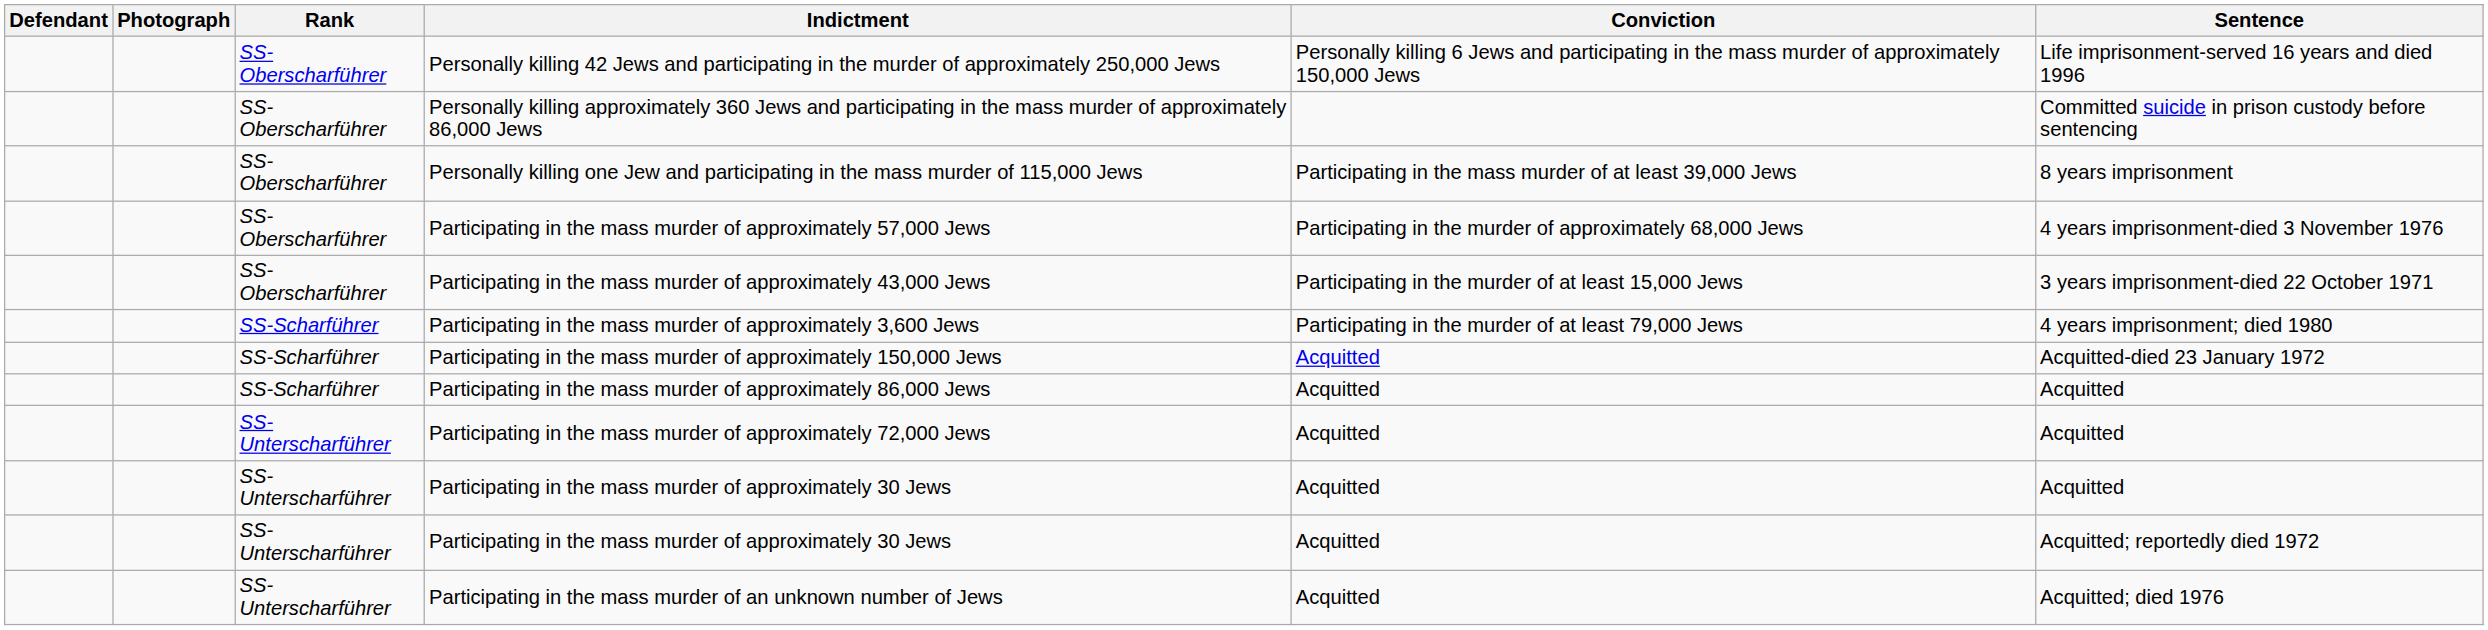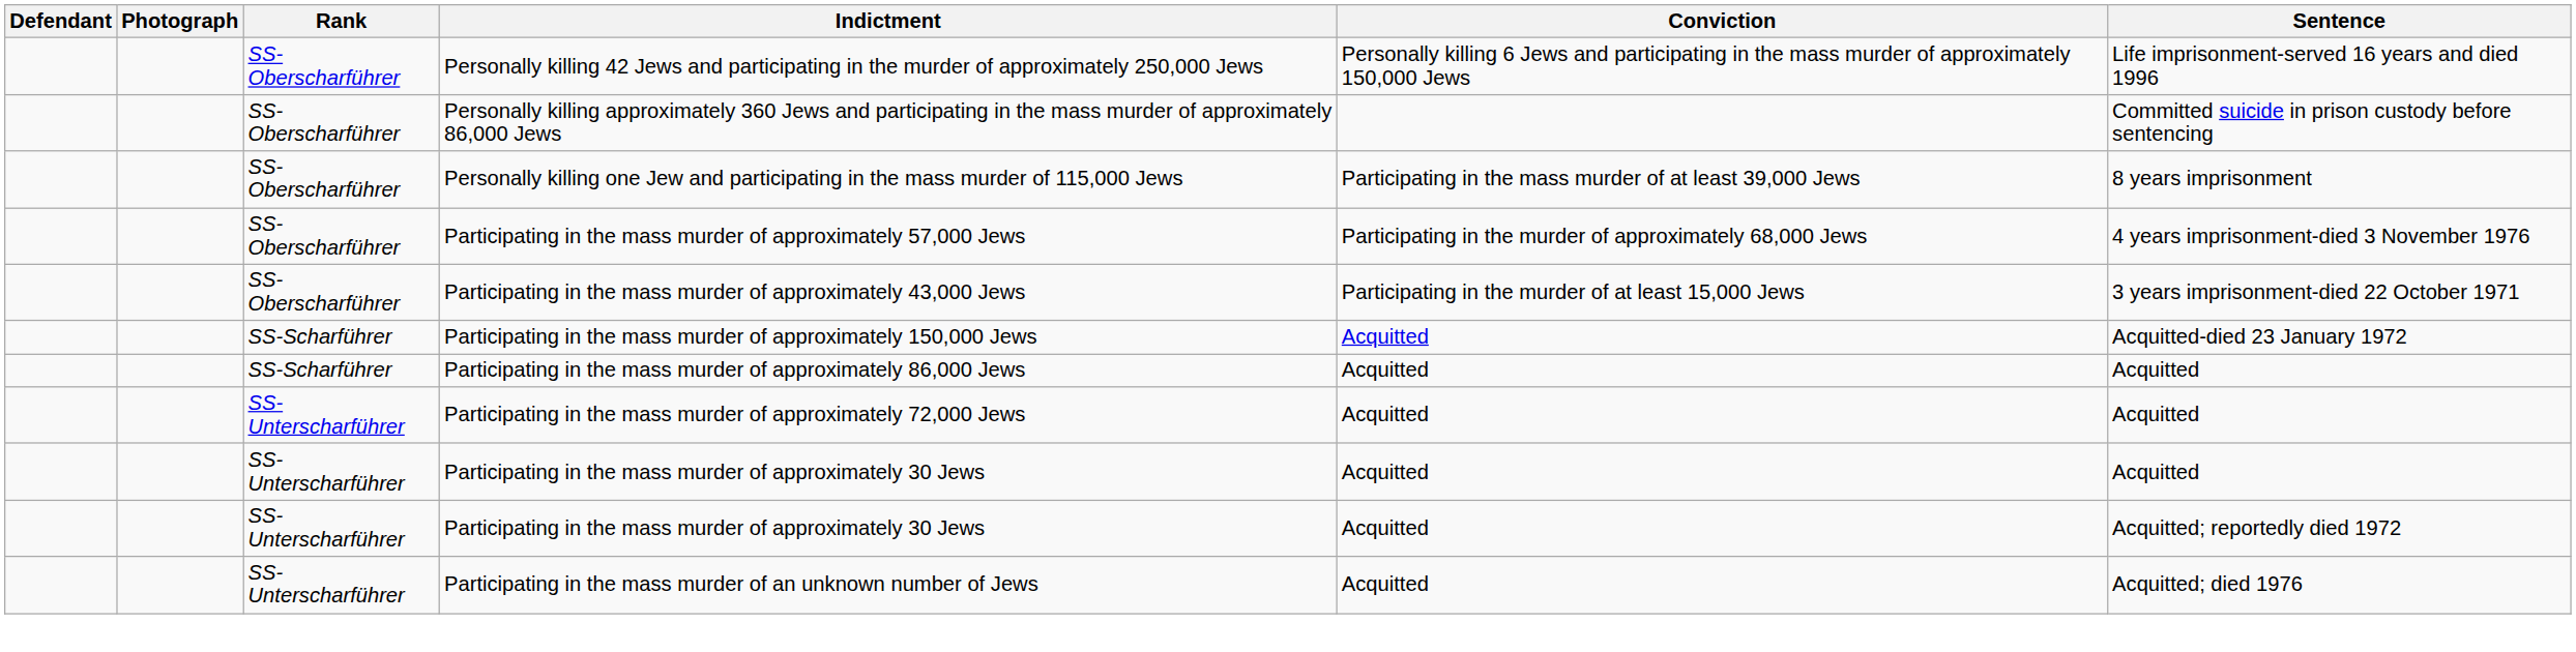- row: SS-Scharführer | Participating in the mass murder of approximately 3,600 Jews | Participating in the murder of at least 79,000 Jews | 4 years imprisonment; died 1980
